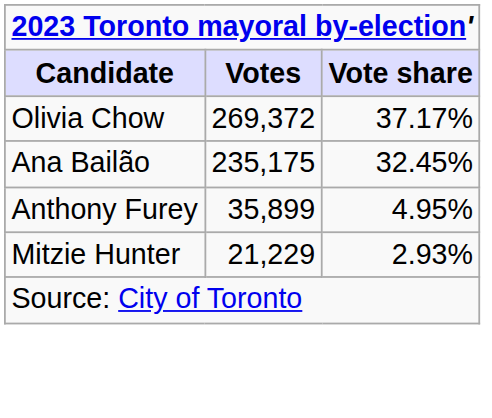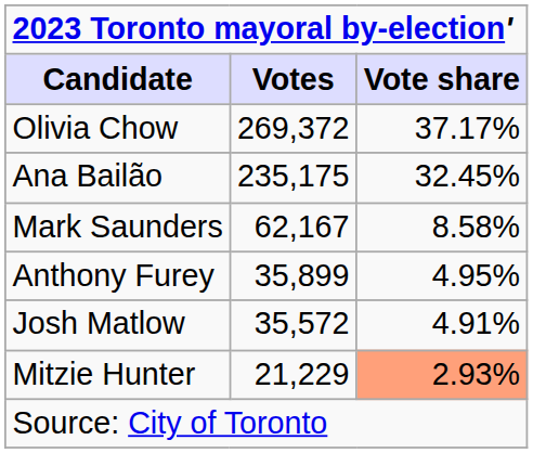+ row: Mark Saunders | 62,167 | 8.58%
+ row: Josh Matlow | 35,572 | 4.91%
Mitzie Hunter | column 3: no background -> lightsalmon background
